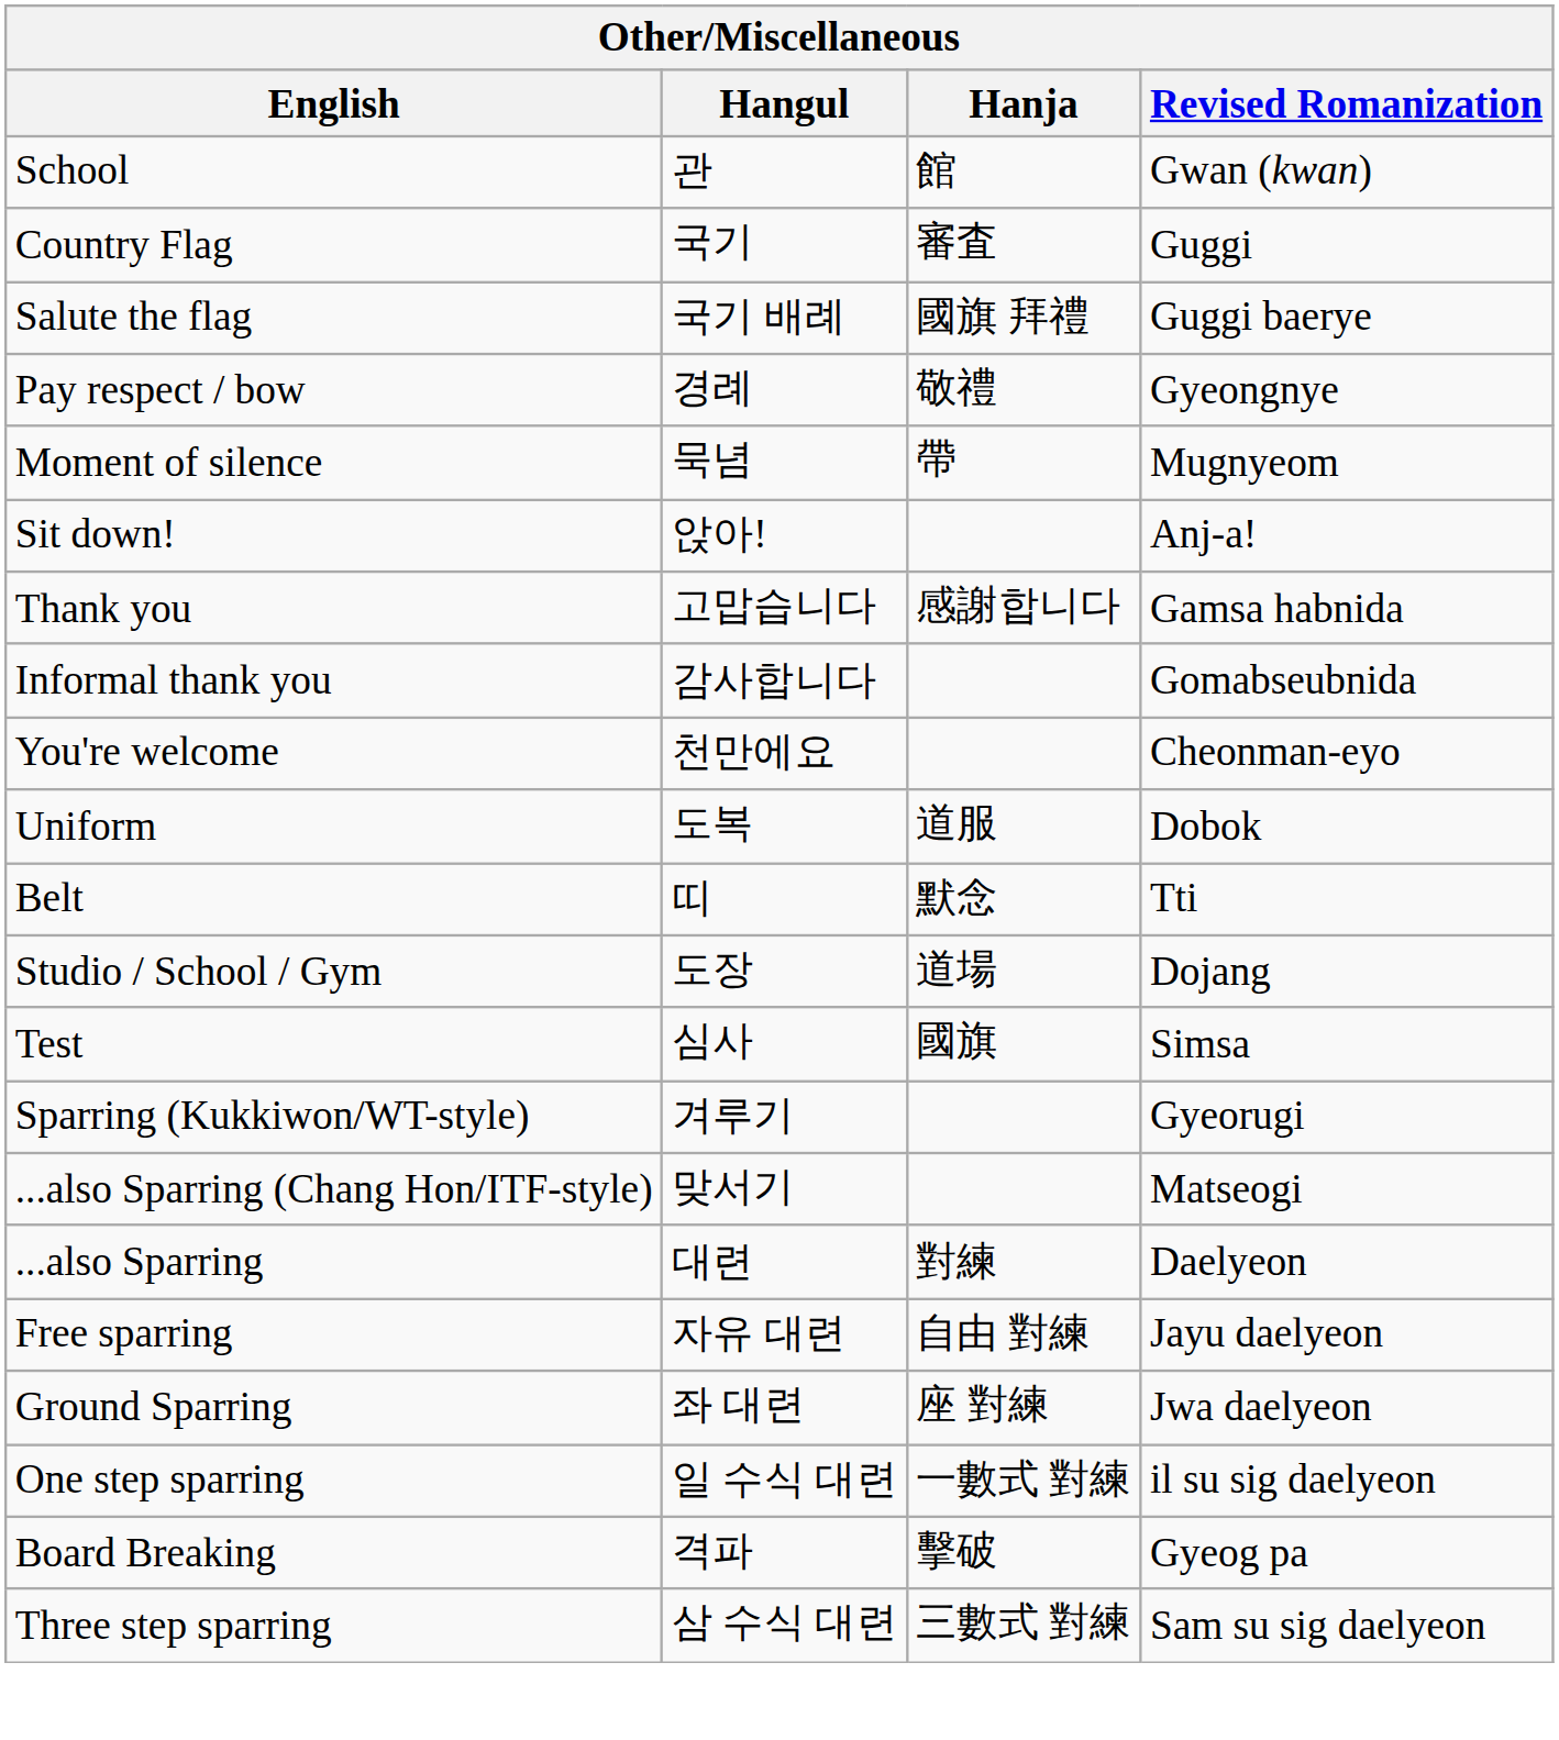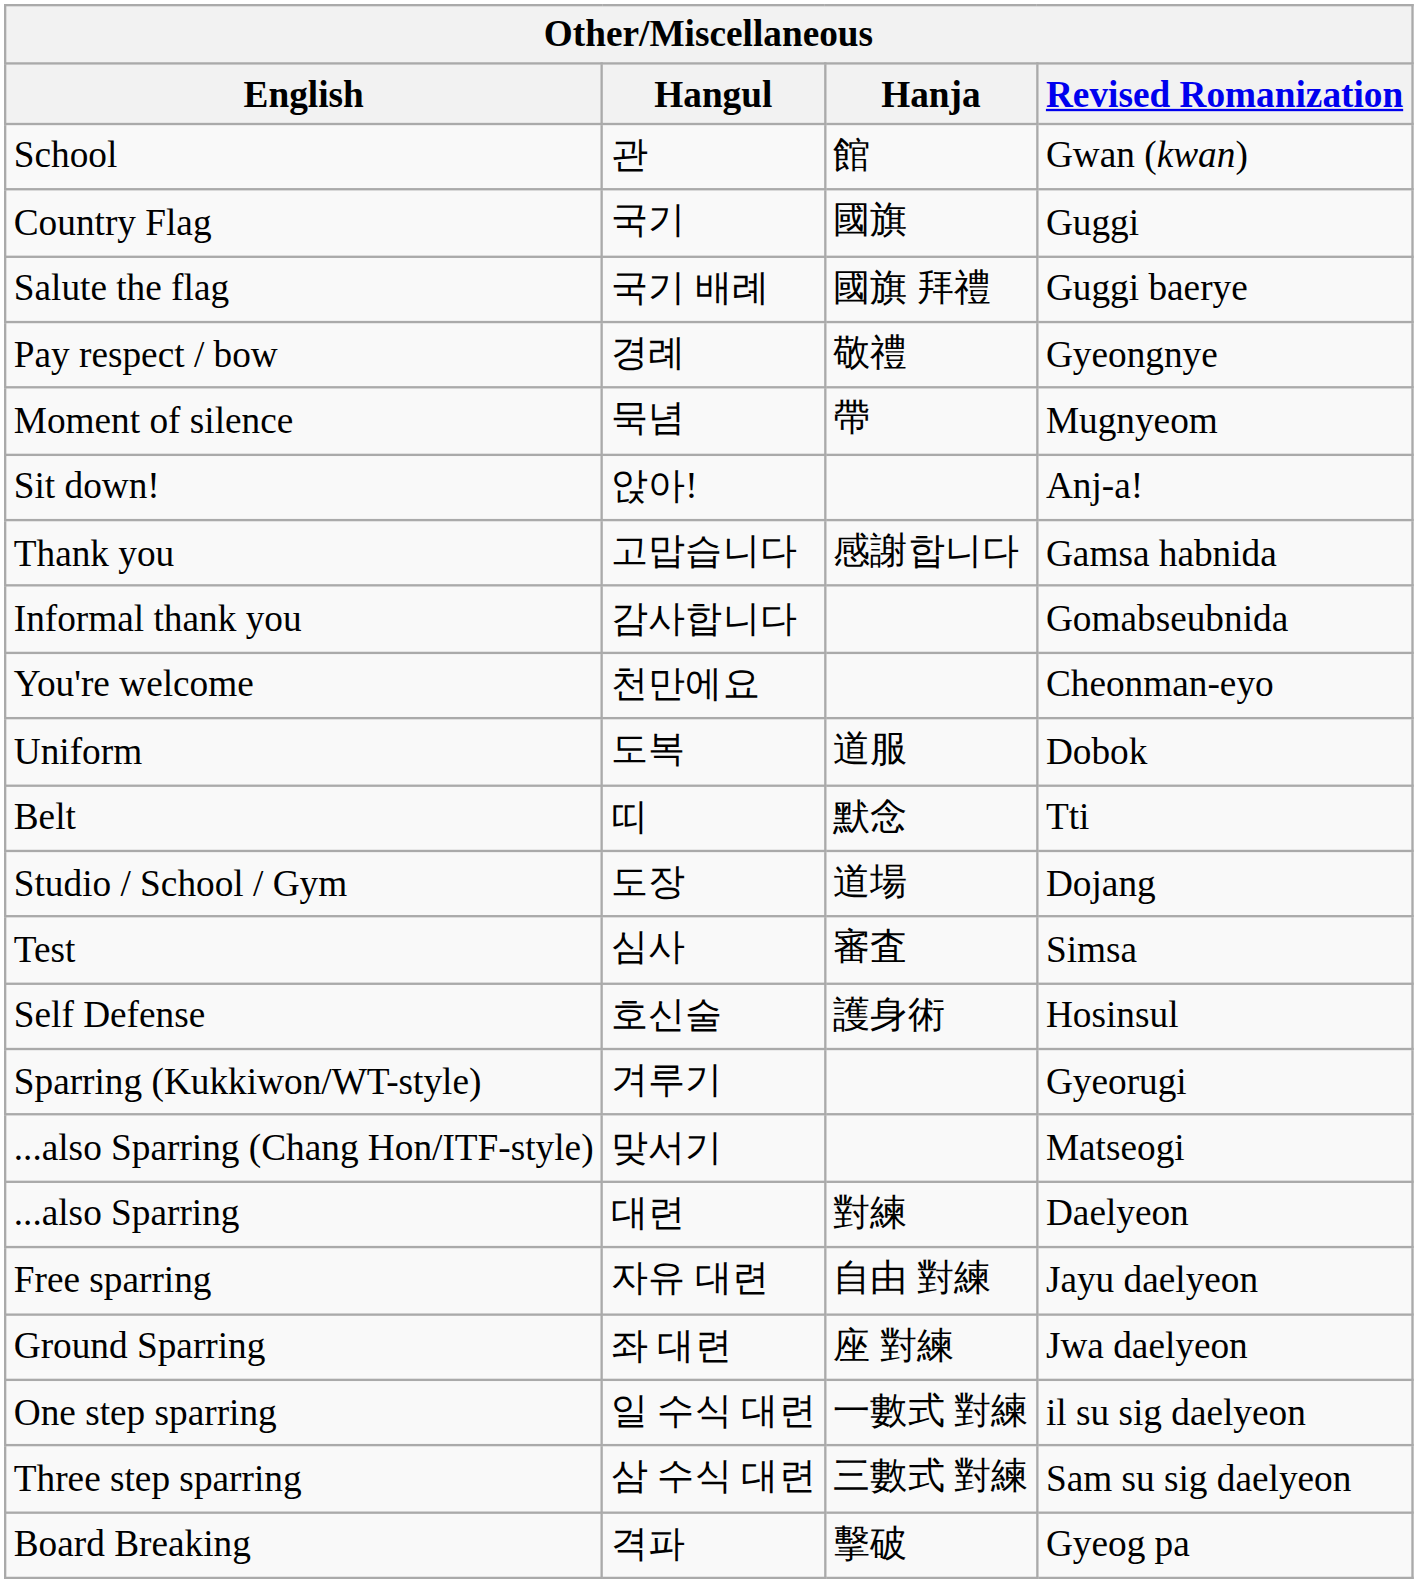Country Flag | Hanja: 審査 -> 國旗
Test | Hanja: 國旗 -> 審査
+ row: Self Defense | 호신술 | 護身術 | Hosinsul
rows swapped: Three step sparring <-> Board Breaking
